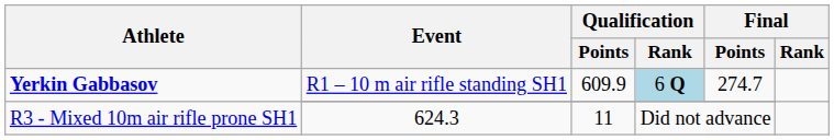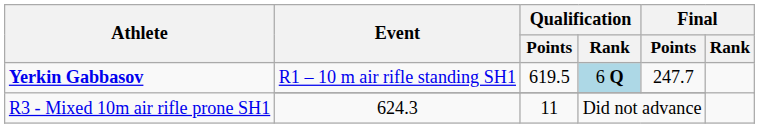Yerkin Gabbasov / R1 – 10 m air rifle standing SH1 | Qualification / Points: 609.9 -> 619.5
Yerkin Gabbasov / R1 – 10 m air rifle standing SH1 | Final / Points: 274.7 -> 247.7
